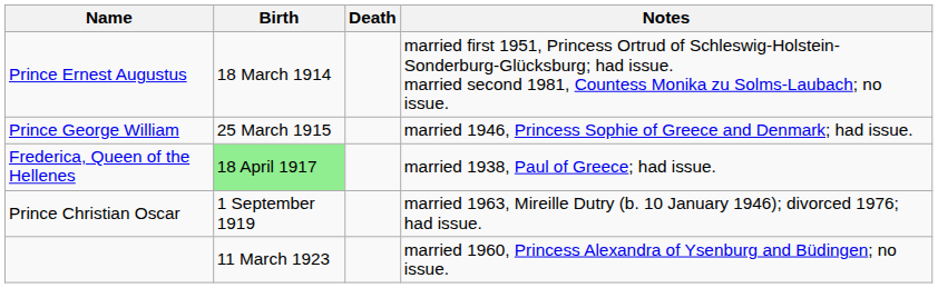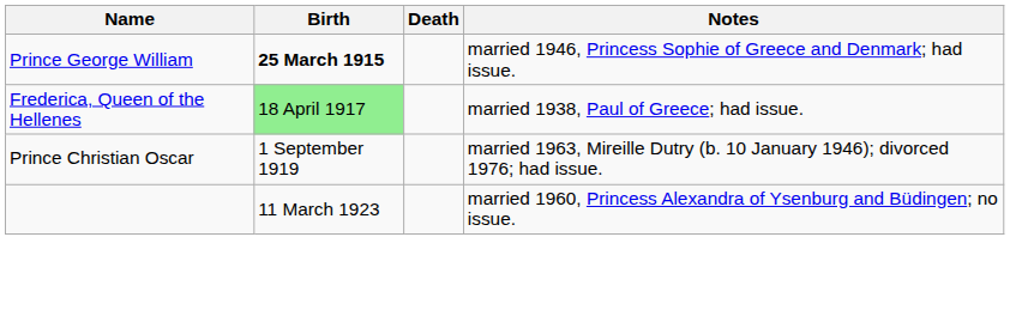- row: Prince Ernest Augustus | 18 March 1914 | married first 1951, Princess Ortrud of Schleswig-Holstein-Sonderburg-Glücksburg; had issue. married second 1981, Countess Monika zu Solms-Laubach; no issue.
Prince George William | Birth: normal -> bold
